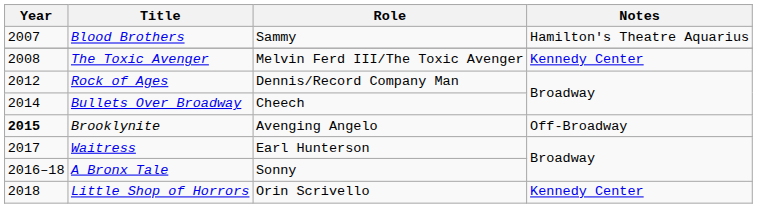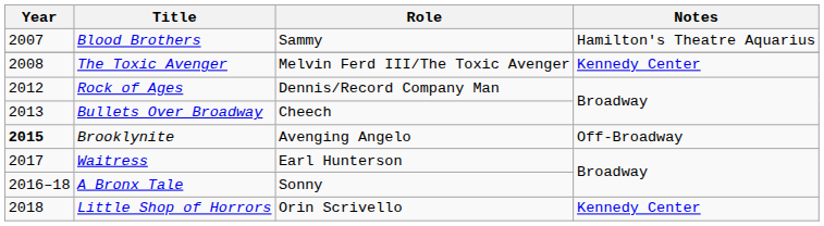Bullets Over Broadway | Year: 2014 -> 2013
